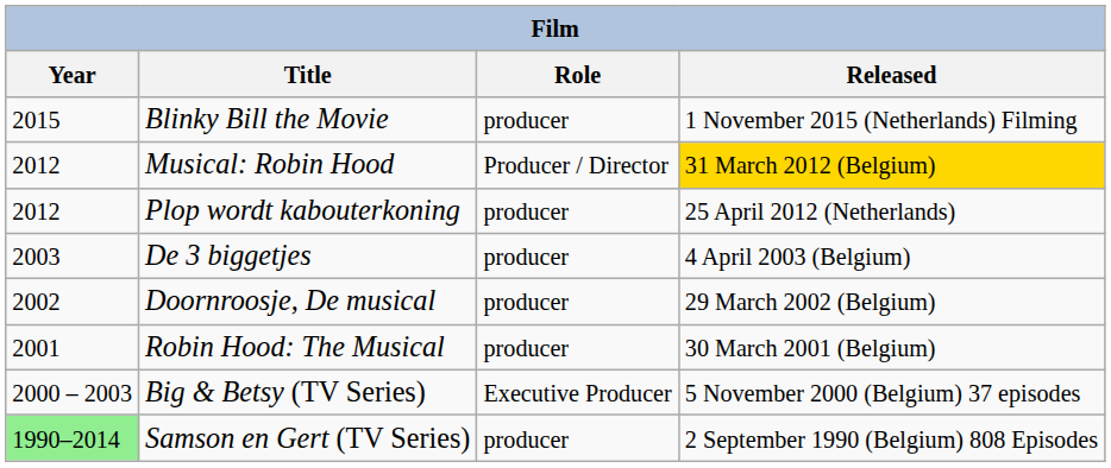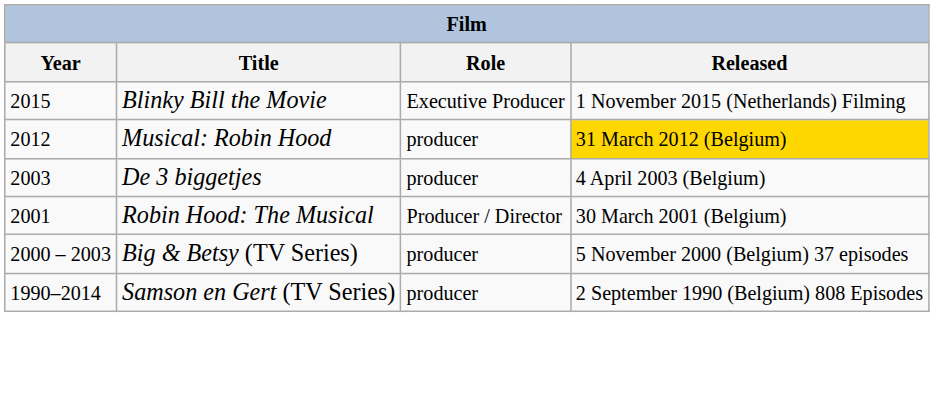Blinky Bill the Movie | Role: producer -> Executive Producer
Musical: Robin Hood | Role: Producer / Director -> producer
- row: 2012 | Plop wordt kabouterkoning | producer | 25 April 2012 (Netherlands)
- row: 2002 | Doornroosje, De musical | producer | 29 March 2002 (Belgium)
Robin Hood: The Musical | Role: producer -> Producer / Director
Big & Betsy (TV Series) | Role: Executive Producer -> producer
Samson en Gert (TV Series) | Year: lightgreen background -> no background
